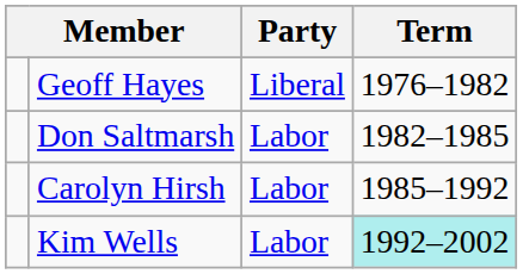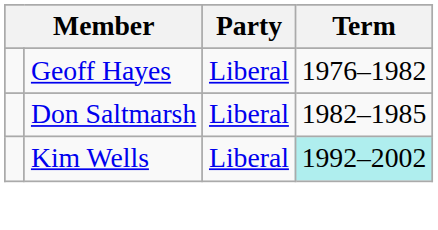Don Saltmarsh | Party: Labor -> Liberal
- row: Carolyn Hirsh | Labor | 1985–1992
Kim Wells | Party: Labor -> Liberal
